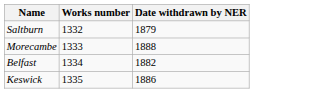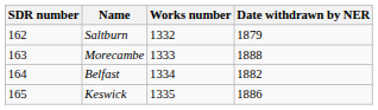+ column: SDR number | 162 | 163 | 164 | 165
